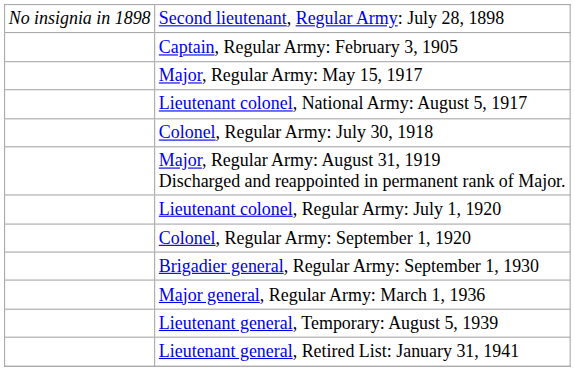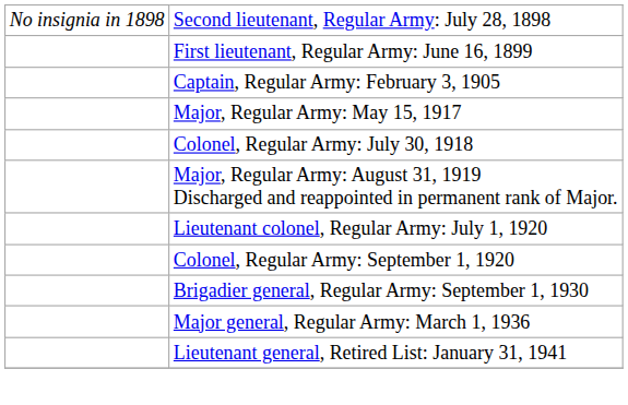+ row: First lieutenant, Regular Army: June 16, 1899
- row: Lieutenant colonel, National Army: August 5, 1917
- row: Lieutenant general, Temporary: August 5, 1939
